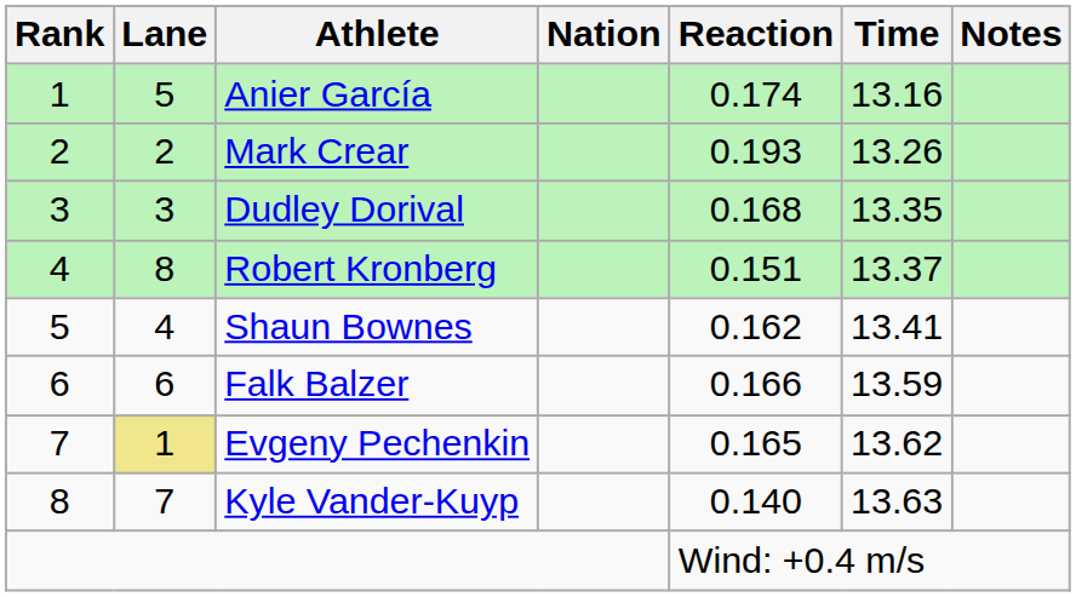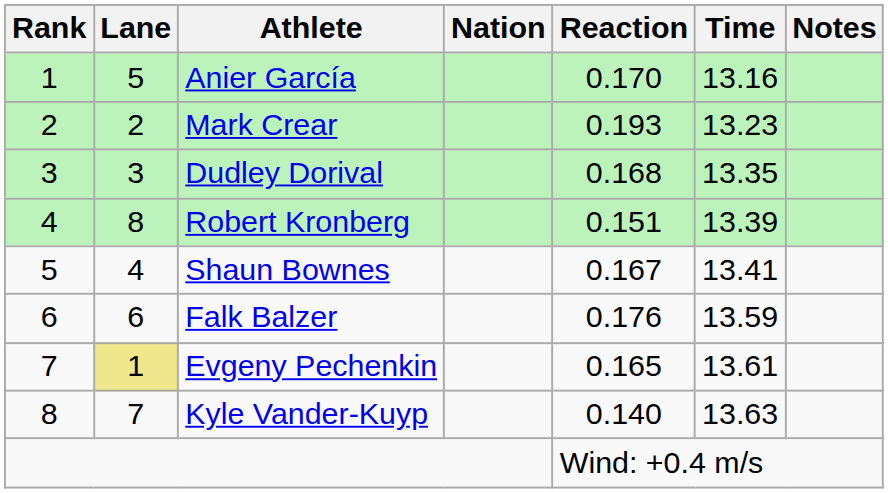Anier García | Reaction: 0.174 -> 0.170
Mark Crear | Time: 13.26 -> 13.23
Robert Kronberg | Time: 13.37 -> 13.39
Shaun Bownes | Reaction: 0.162 -> 0.167
Falk Balzer | Reaction: 0.166 -> 0.176
Evgeny Pechenkin | Time: 13.62 -> 13.61
